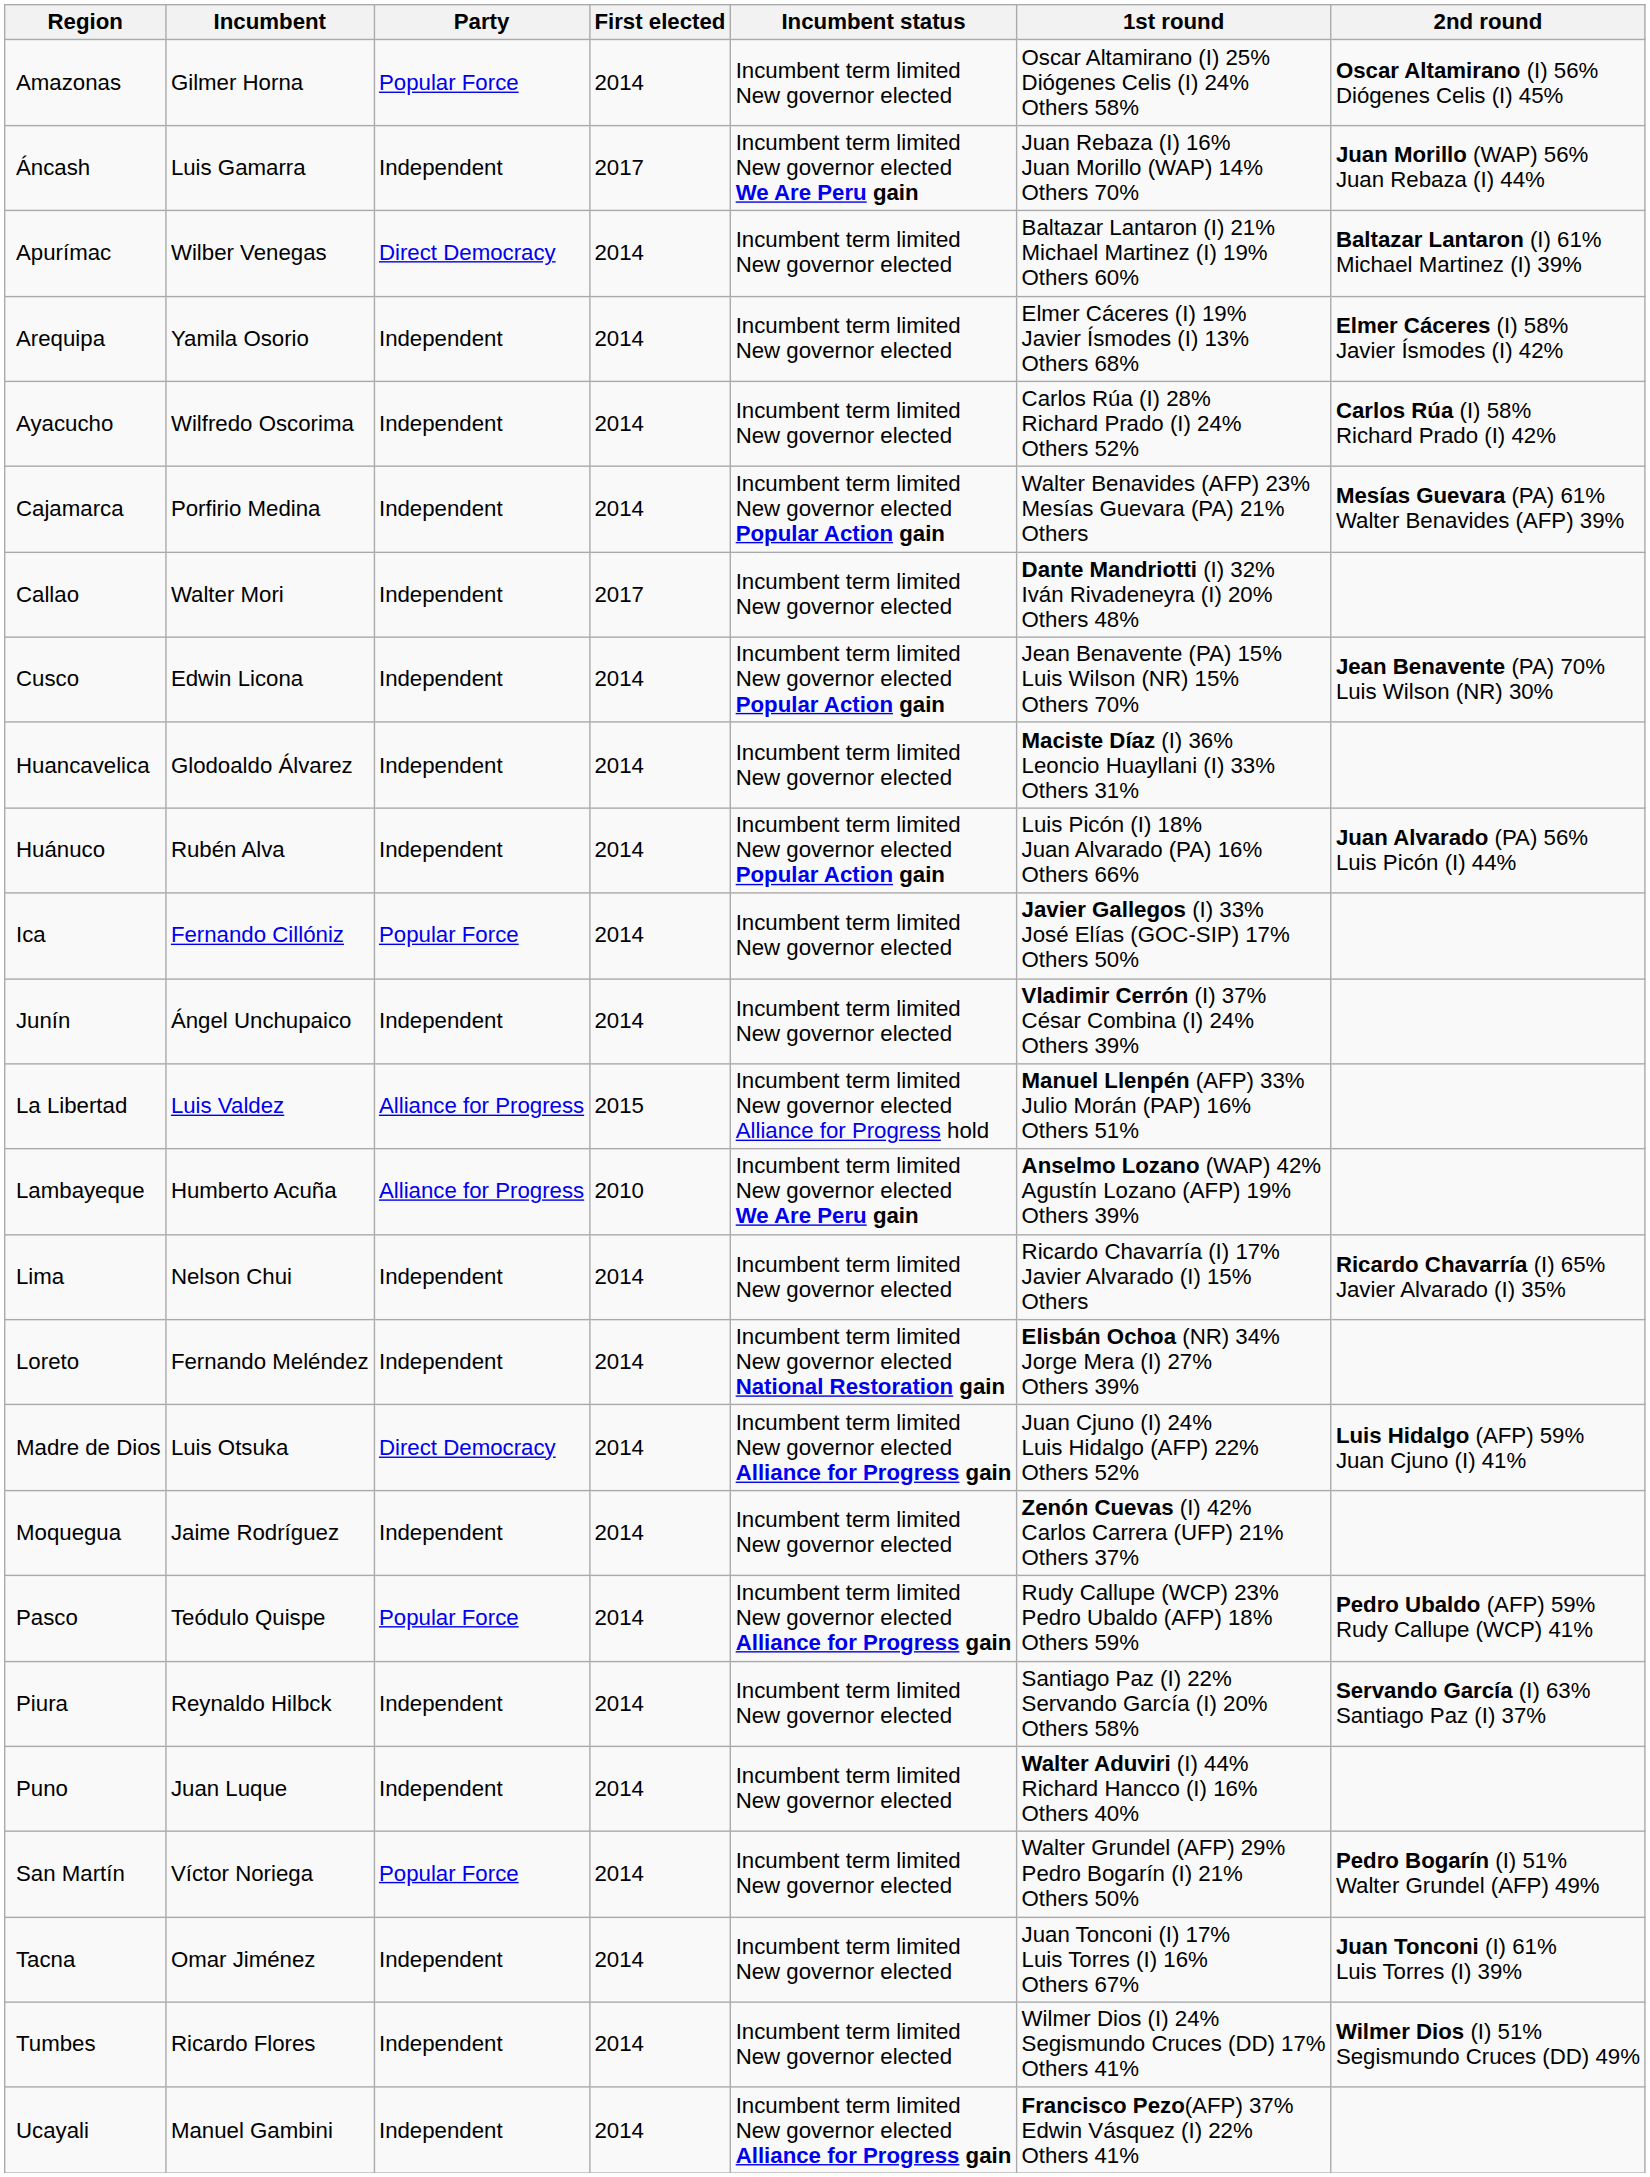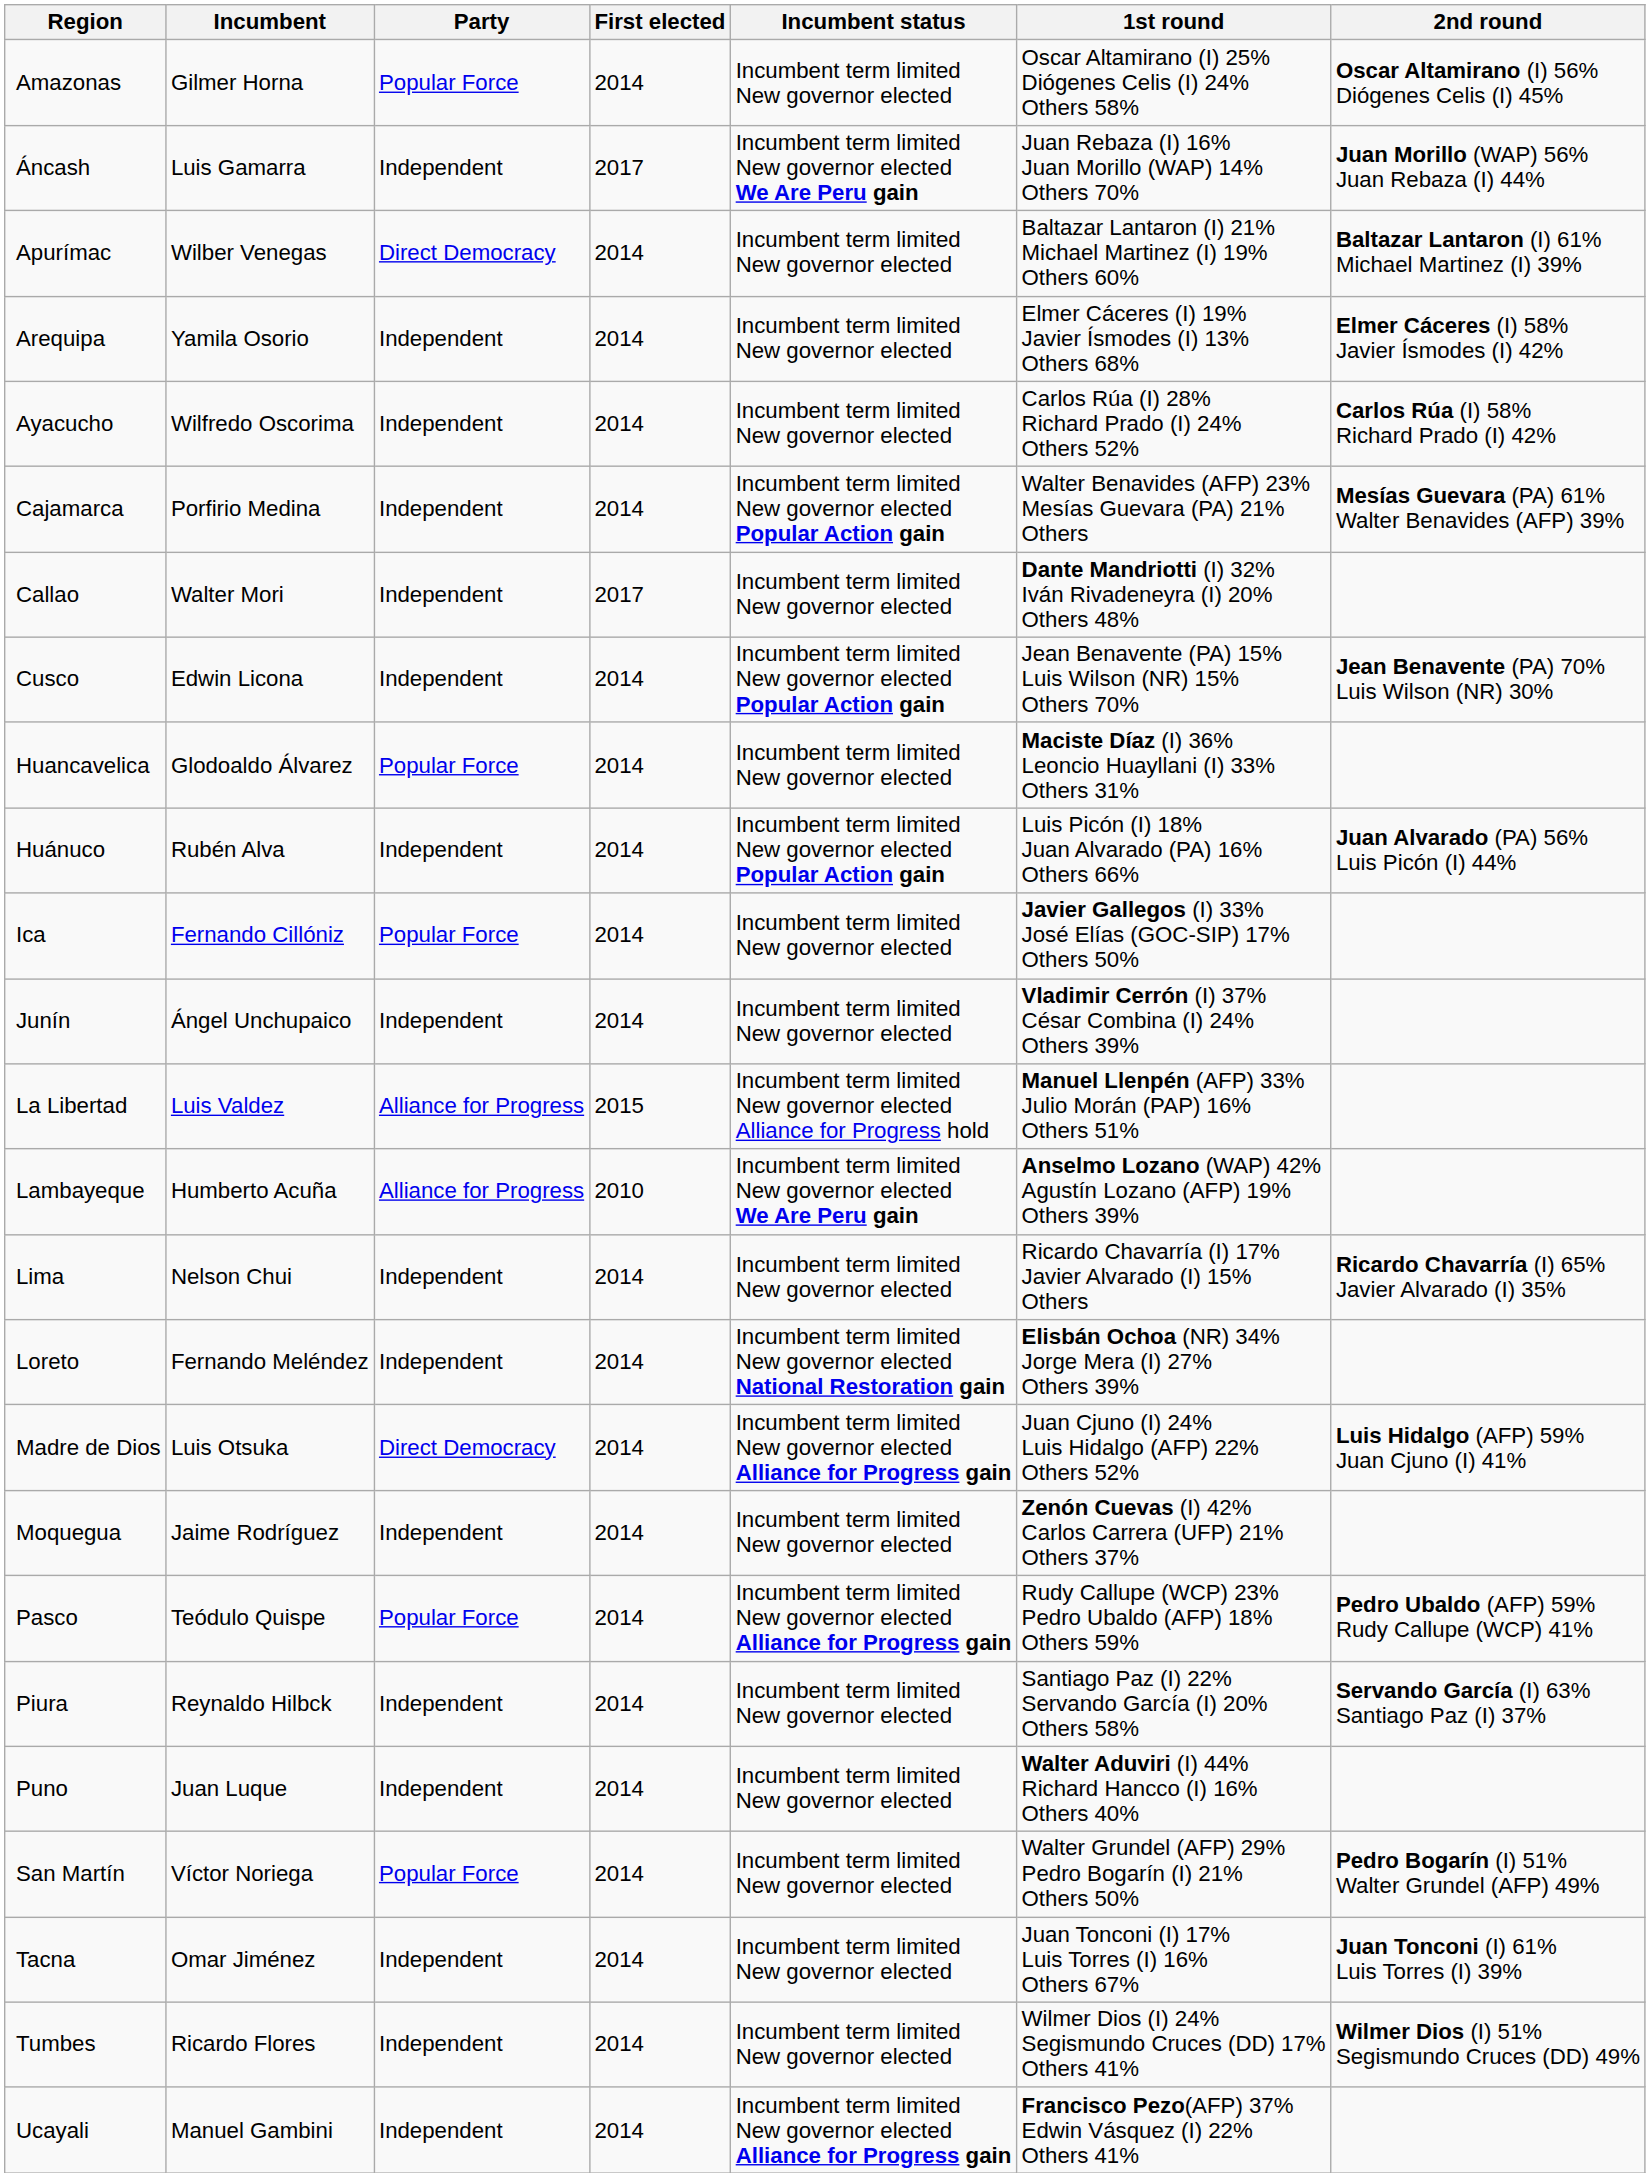Huancavelica | Party: Independent -> Popular Force
